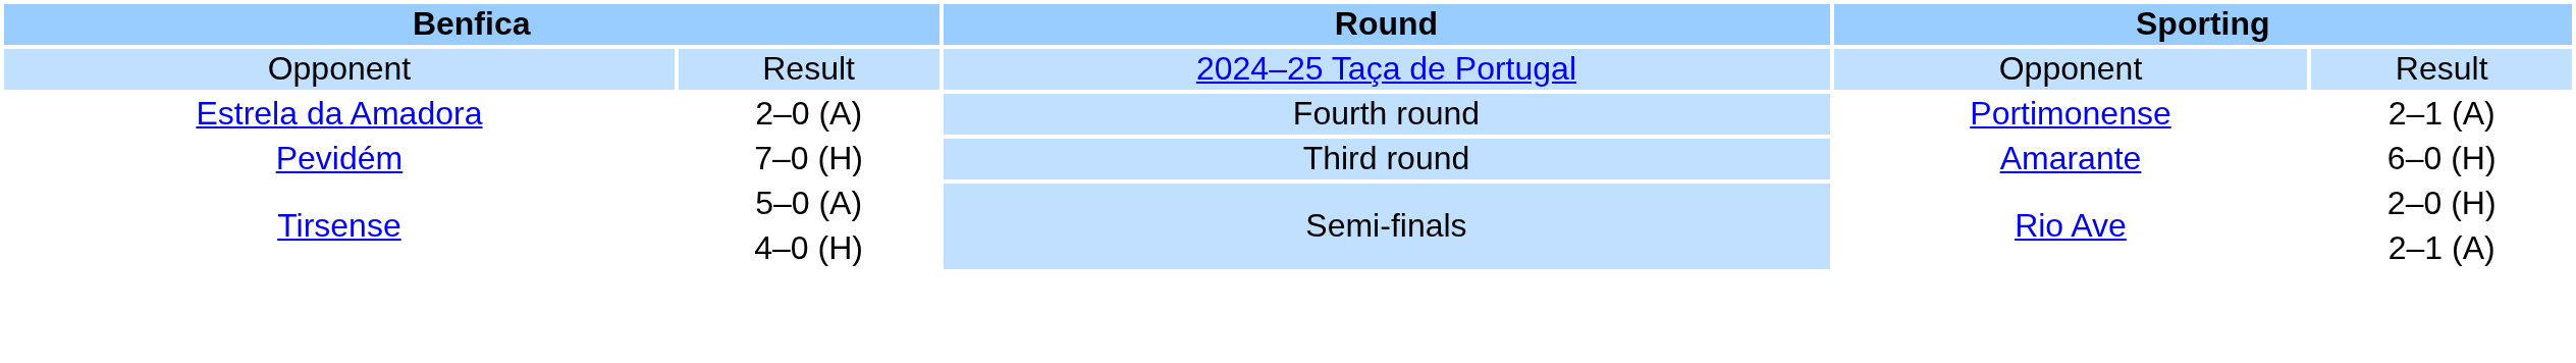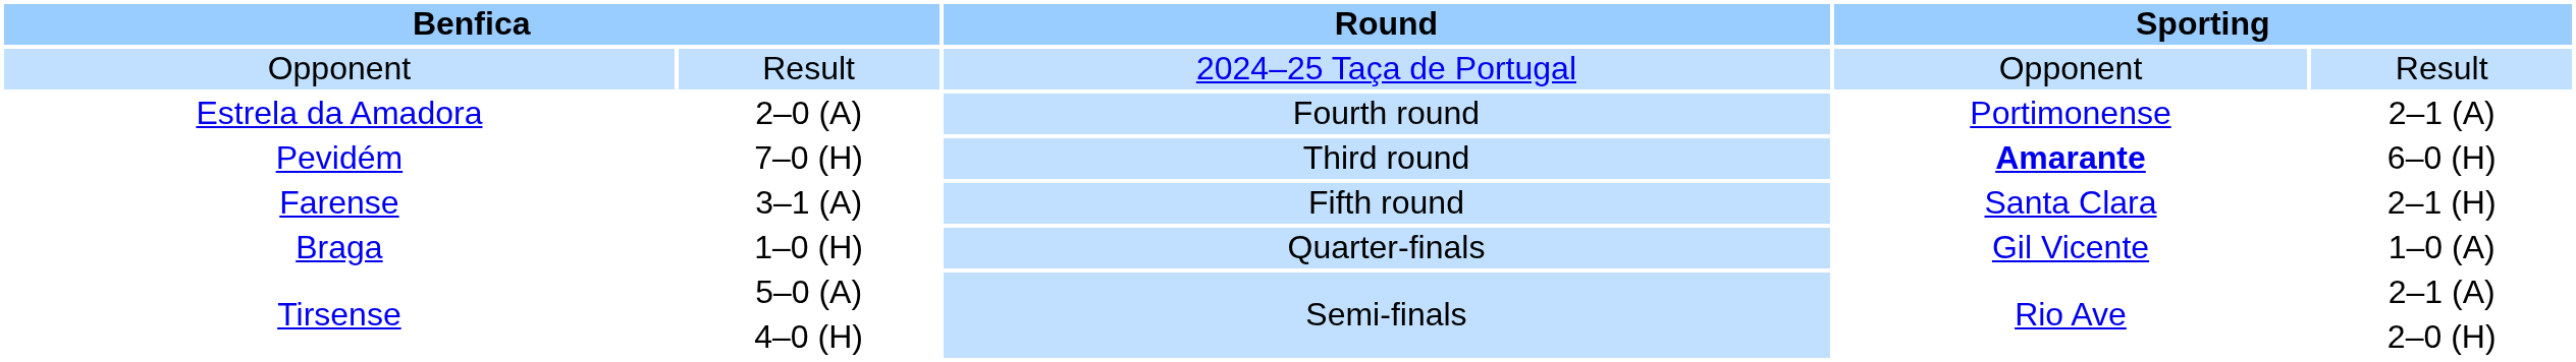7–0 (H) | column 4: normal -> bold
+ row: Farense | 3–1 (A) | Fifth round | Santa Clara | 2–1 (H)
+ row: Braga | 1–0 (H) | Quarter-finals | Gil Vicente | 1–0 (A)
5–0 (A) | column 5: 2–0 (H) -> 2–1 (A)
4–0 (H) | column 5: 2–1 (A) -> 2–0 (H)
